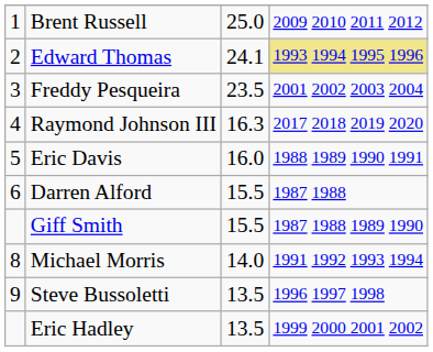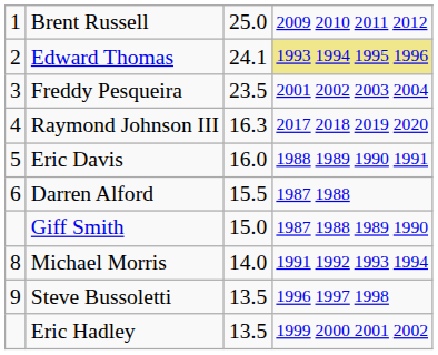Giff Smith | column 3: 15.5 -> 15.0
